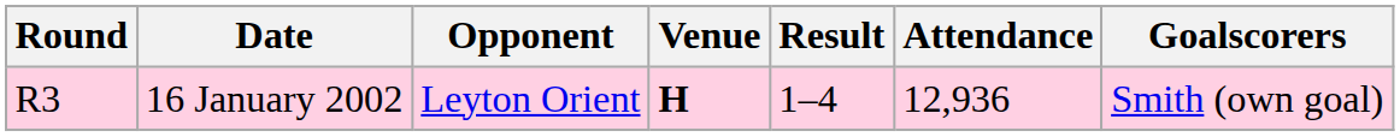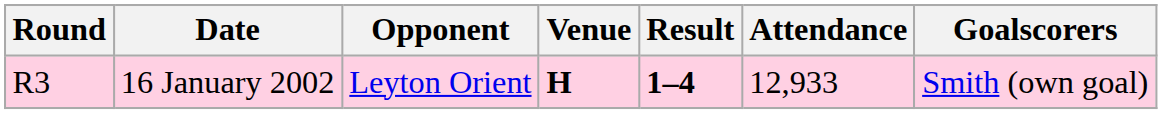16 January 2002 | Result: normal -> bold
16 January 2002 | Attendance: 12,936 -> 12,933
